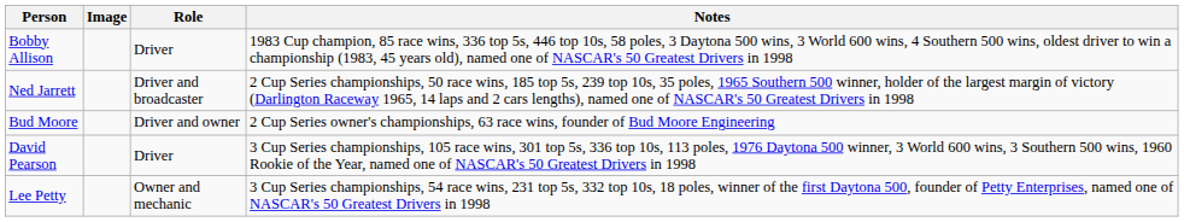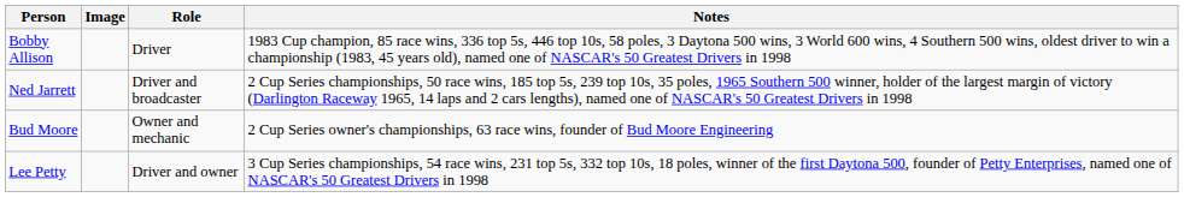Bud Moore | Role: Driver and owner -> Owner and mechanic
- row: David Pearson | Driver | 3 Cup Series championships, 105 race wins, 301 top 5s, 336 top 10s, 113 poles, 1976 Daytona 500 winner, 3 World 600 wins, 3 Southern 500 wins, 1960 Rookie of the Year, named one of NASCAR's 50 Greatest Drivers in 1998
Lee Petty | Role: Owner and mechanic -> Driver and owner
